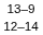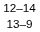rows swapped: 13–9 <-> 12–14
